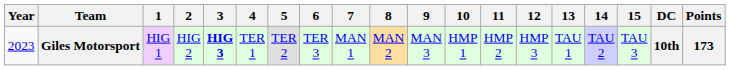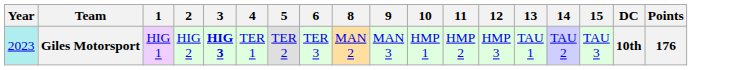- column: 7 | MAN 1
Giles Motorsport | Year: no background -> paleturquoise background
Giles Motorsport | Points: 173 -> 176
